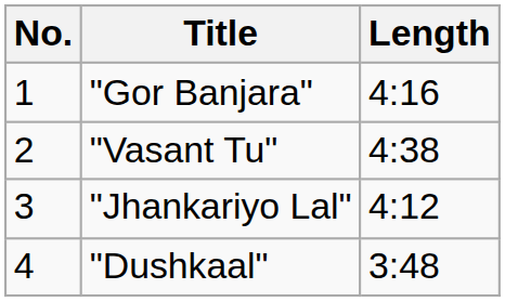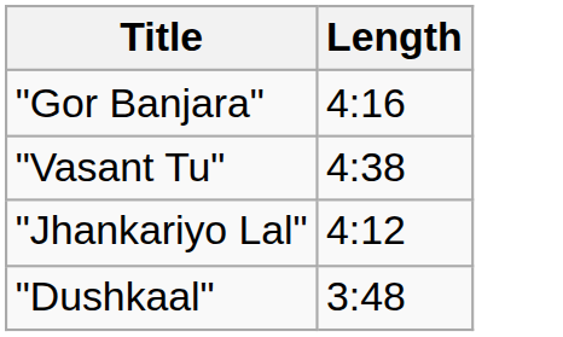- column: No. | 1 | 2 | 3 | 4
